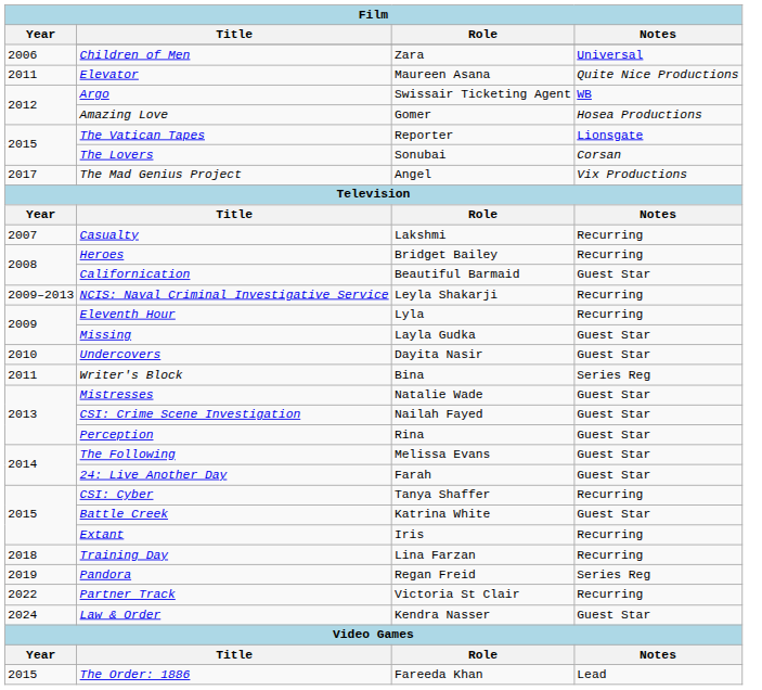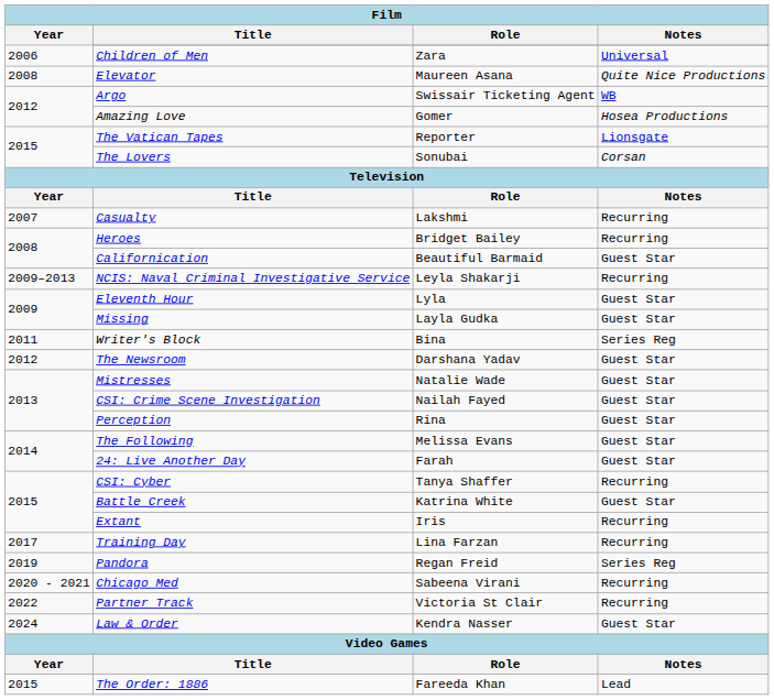Elevator | Year: 2011 -> 2008
- row: 2017 | The Mad Genius Project | Angel | Vix Productions
Eleventh Hour | Notes: Recurring -> Guest Star
- row: 2010 | Undercovers | Dayita Nasir | Guest Star
+ row: 2012 | The Newsroom | Darshana Yadav | Guest Star
Training Day | Year: 2018 -> 2017
+ row: 2020 - 2021 | Chicago Med | Sabeena Virani | Recurring
